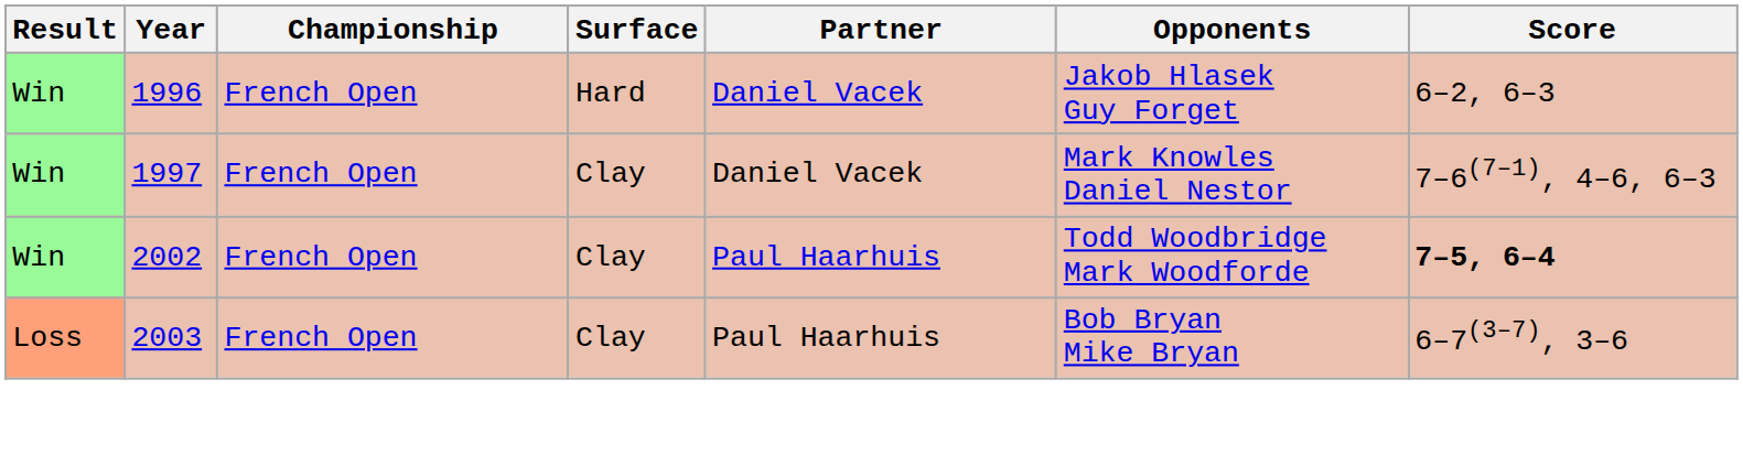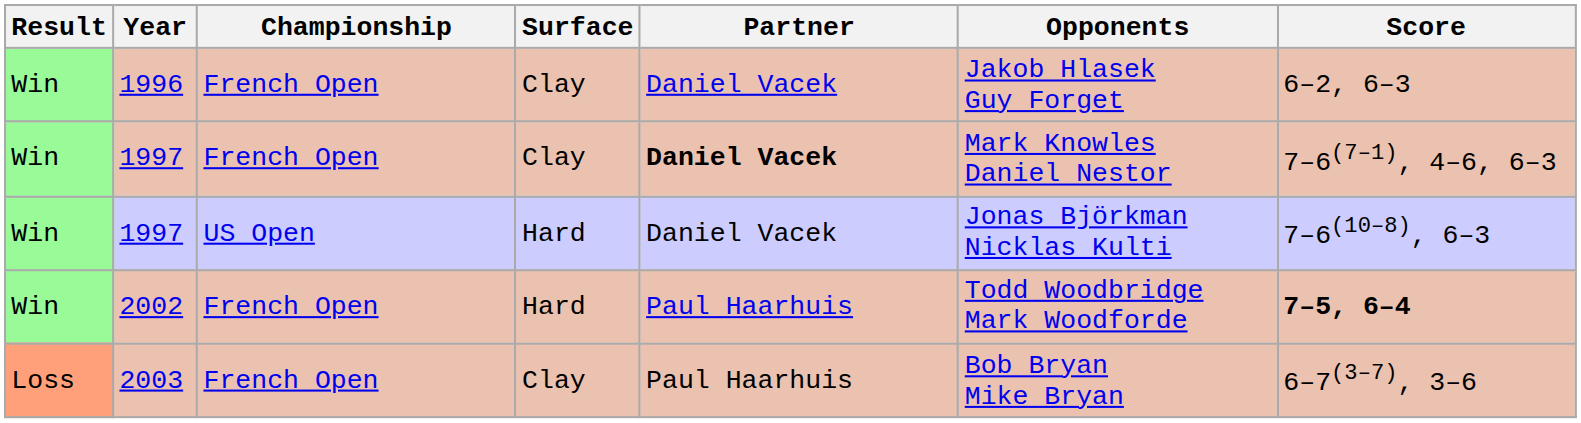1996 | Surface: Hard -> Clay
1997 / French Open | Partner: normal -> bold
+ row: Win | 1997 | US Open | Hard | Daniel Vacek | Jonas Björkman Nicklas Kulti | 7–6(10–8), 6–3
2002 | Surface: Clay -> Hard
